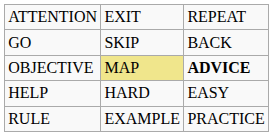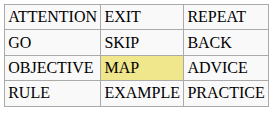OBJECTIVE | column 3: bold -> normal
- row: HELP | HARD | EASY
